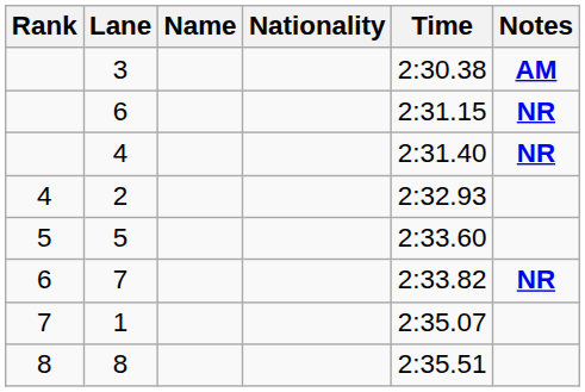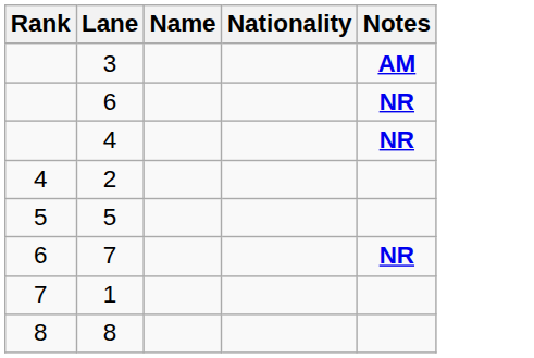- column: Time | 2:30.38 | 2:31.15 | 2:31.40 | 2:32.93 | 2:33.60 | 2:33.82 | 2:35.07 | 2:35.51
